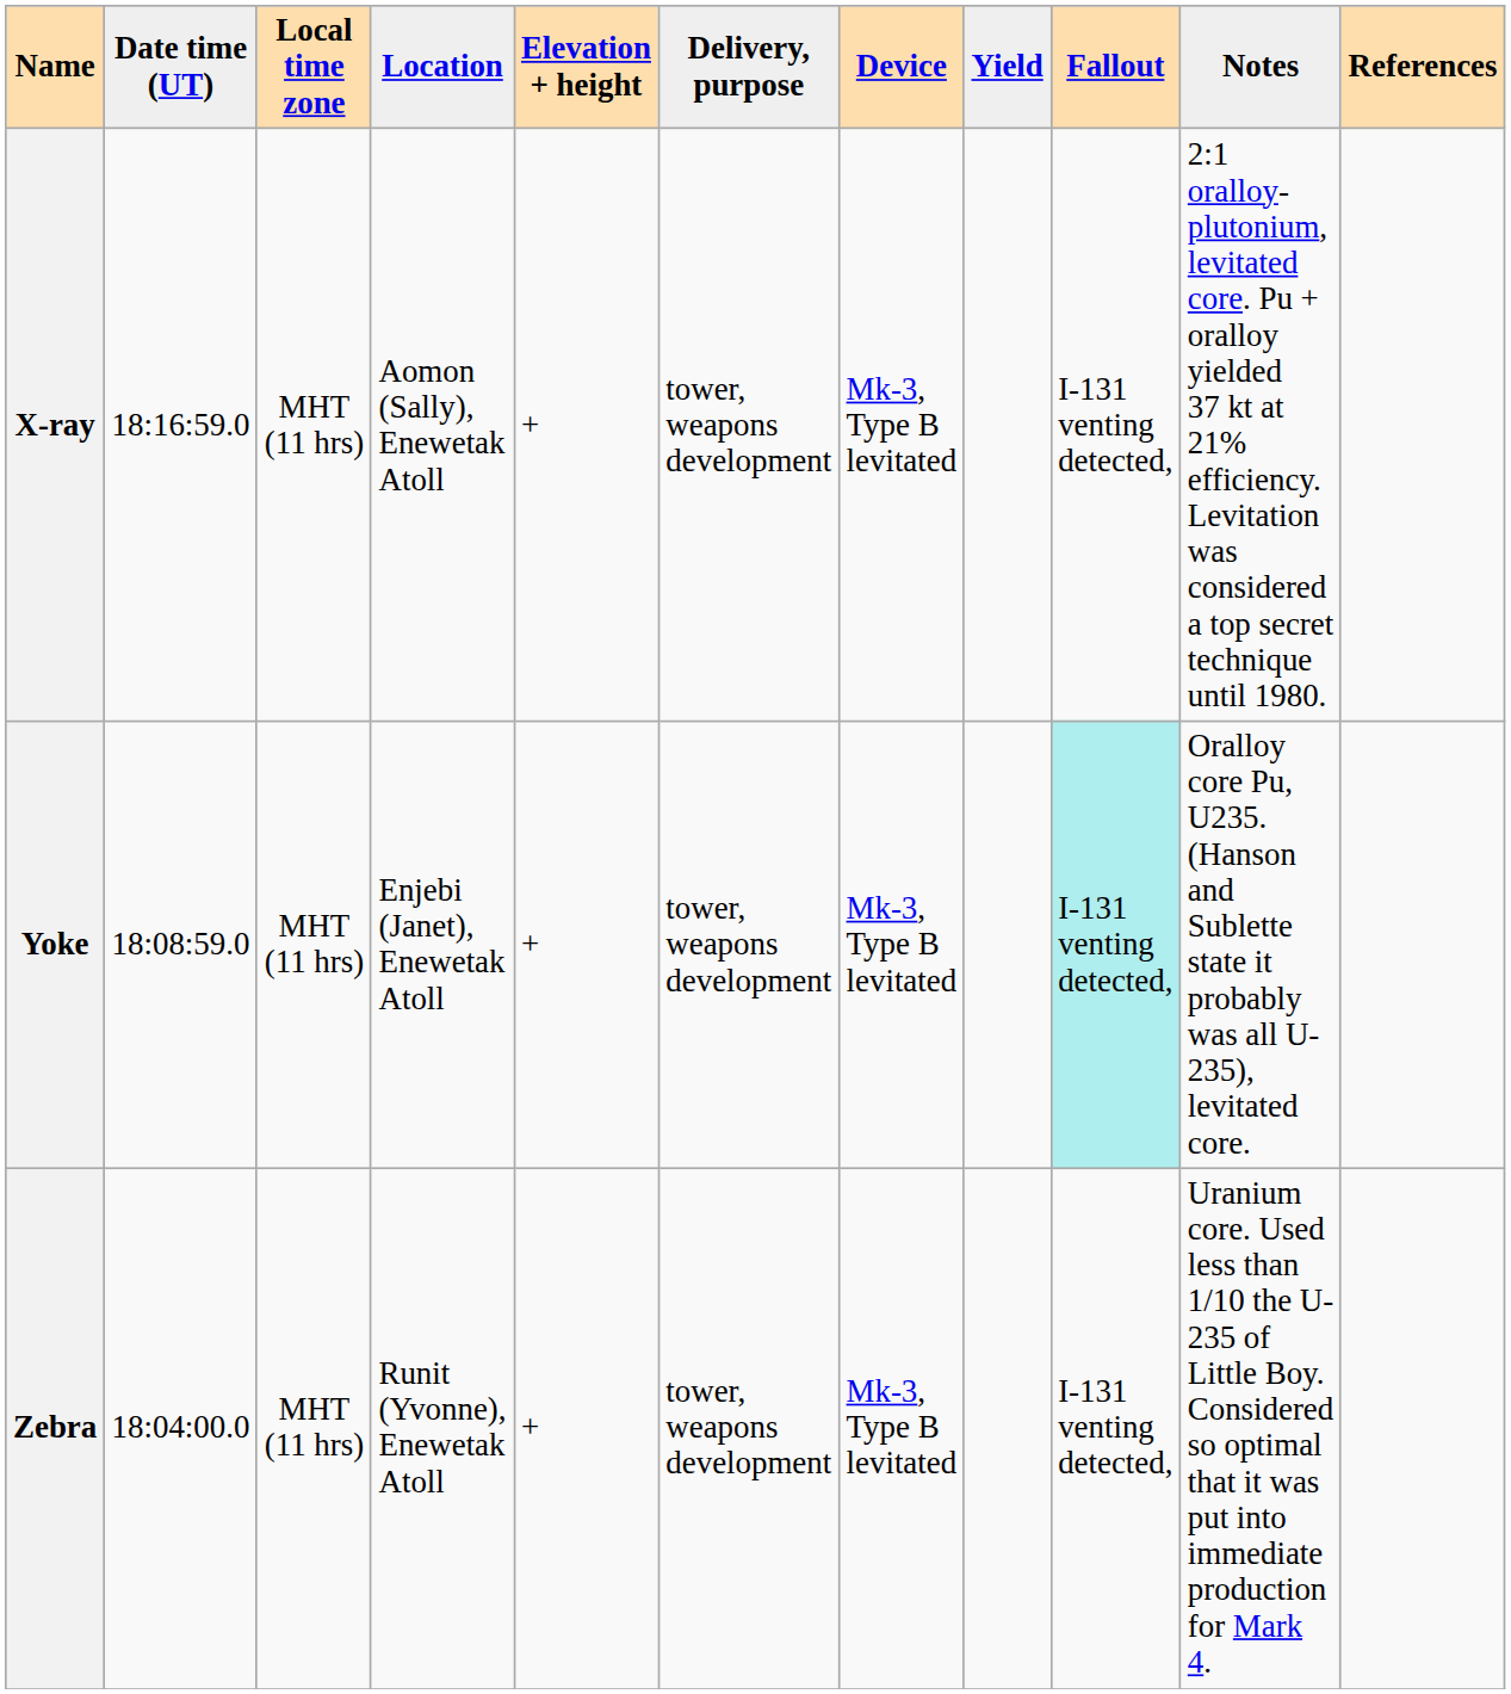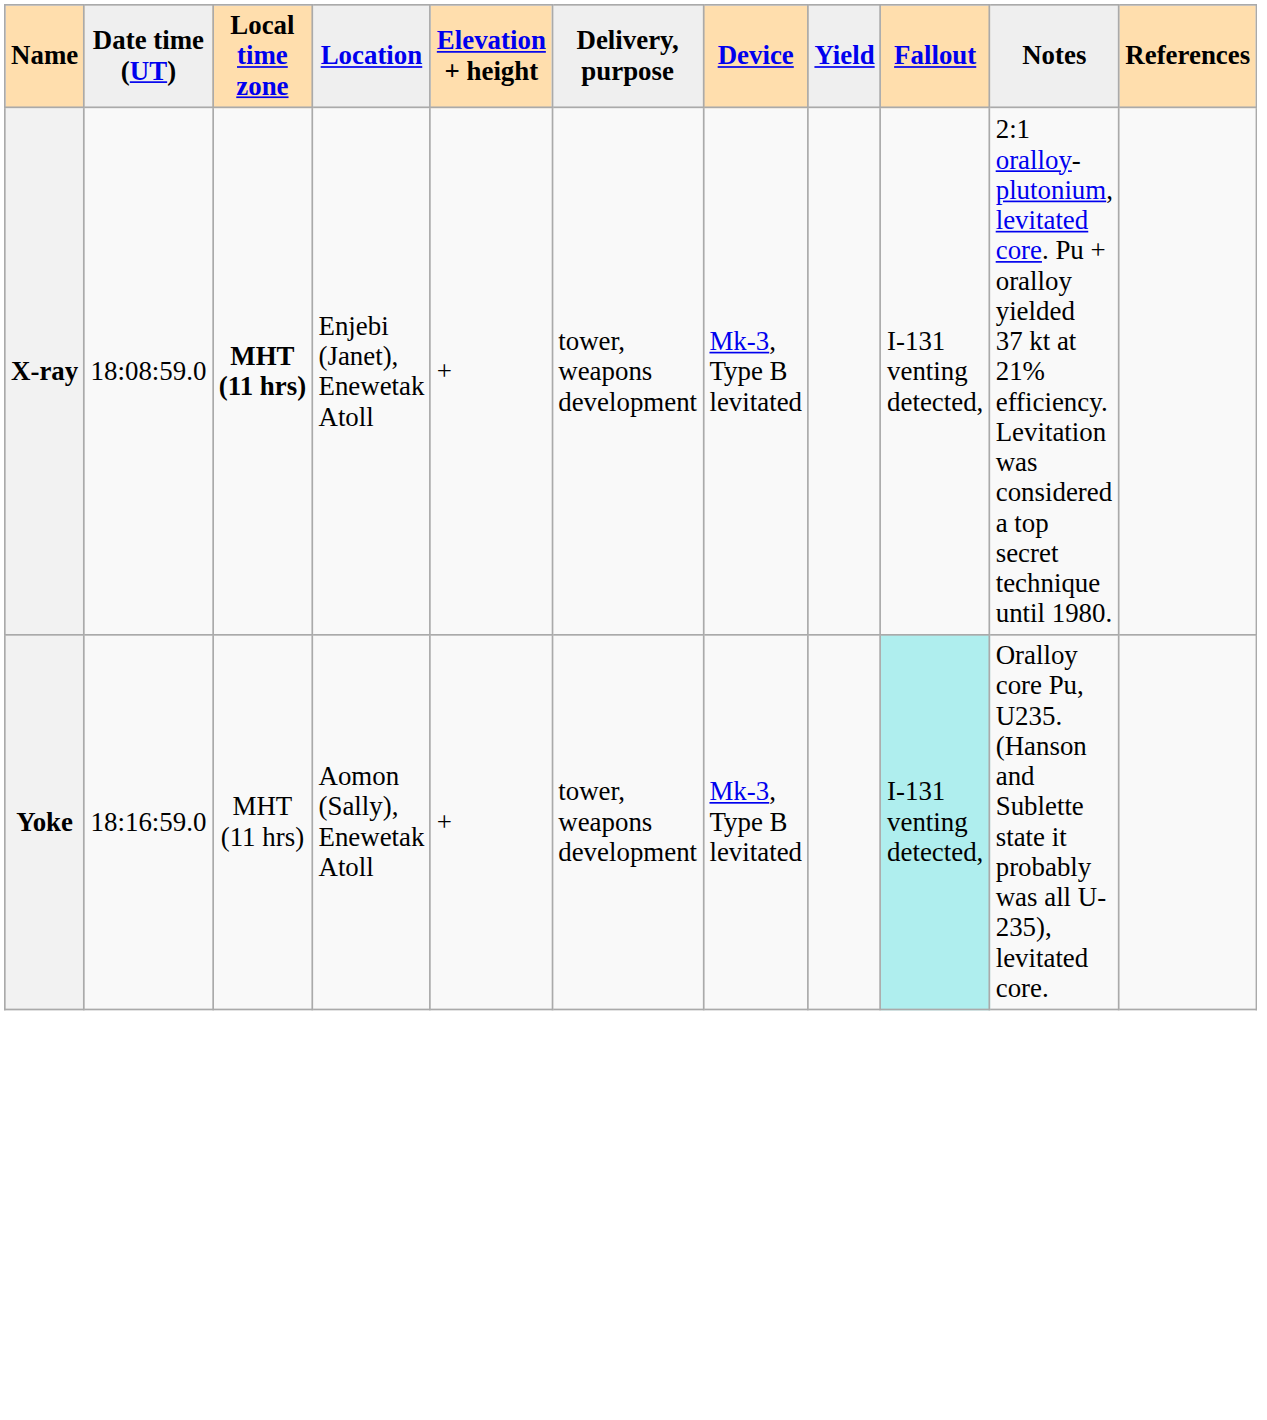X-ray | Date time (UT): 18:16:59.0 -> 18:08:59.0
X-ray | Local time zone: normal -> bold
X-ray | Location: Aomon (Sally), Enewetak Atoll -> Enjebi (Janet), Enewetak Atoll
Yoke | Date time (UT): 18:08:59.0 -> 18:16:59.0
Yoke | Location: Enjebi (Janet), Enewetak Atoll -> Aomon (Sally), Enewetak Atoll
- row: Zebra | 18:04:00.0 | MHT (11 hrs) | Runit (Yvonne), Enewetak Atoll | + | tower, weapons development | Mk-3, Type B levitated | I-131 venting detected, | Uranium core. Used less than 1/10 the U-235 of Little Boy. Considered so optimal that it was put into immediate production for Mark 4.
